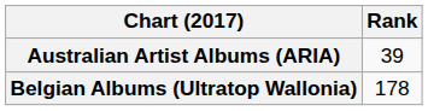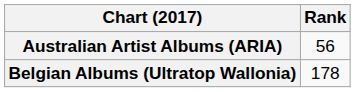Australian Artist Albums (ARIA) | Rank: 39 -> 56
